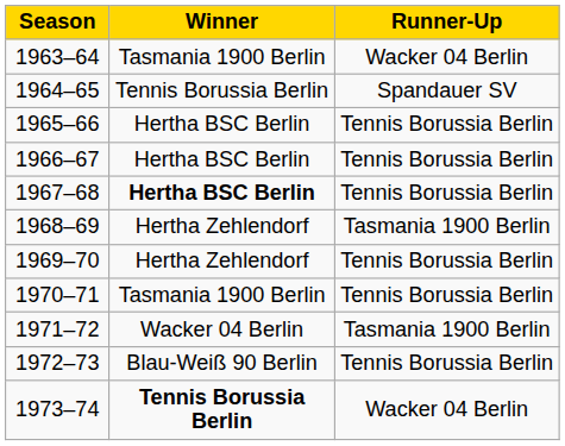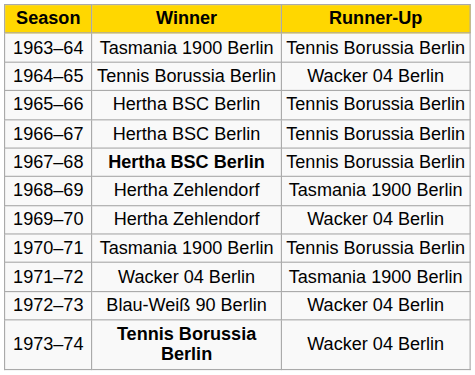1963–64 | Runner-Up: Wacker 04 Berlin -> Tennis Borussia Berlin
1964–65 | Runner-Up: Spandauer SV -> Wacker 04 Berlin
1969–70 | Runner-Up: Tennis Borussia Berlin -> Wacker 04 Berlin
1972–73 | Runner-Up: Tennis Borussia Berlin -> Wacker 04 Berlin
